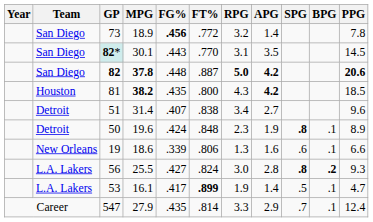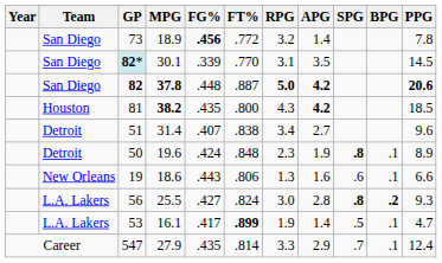82* | FG%: .443 -> .339
19 | FG%: .339 -> .443
